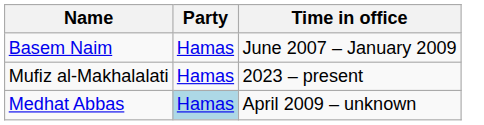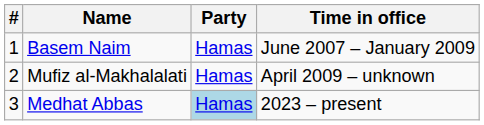+ column: # | 1 | 2 | 3
Mufiz al-Makhalalati | Time in office: 2023 – present -> April 2009 – unknown
Medhat Abbas | Time in office: April 2009 – unknown -> 2023 – present
